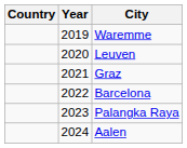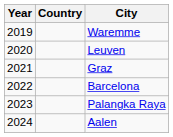columns swapped: Year <-> Country
